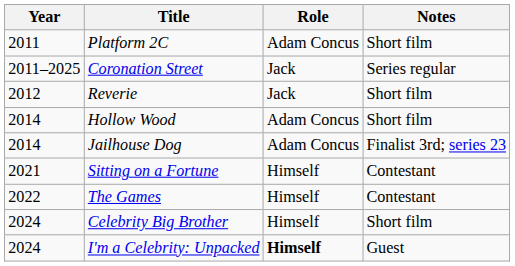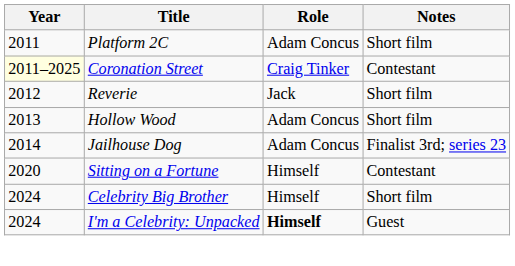Coronation Street | Year: no background -> lightyellow background
Coronation Street | Role: Jack -> Craig Tinker
Coronation Street | Notes: Series regular -> Contestant
Hollow Wood | Year: 2014 -> 2013
Sitting on a Fortune | Year: 2021 -> 2020
- row: 2022 | The Games | Himself | Contestant
